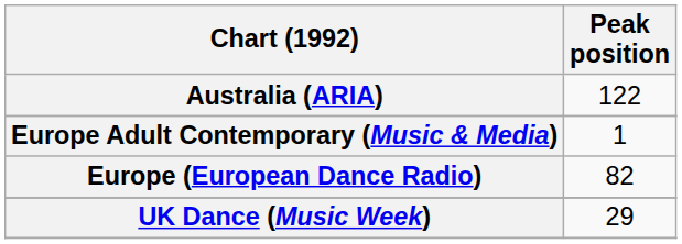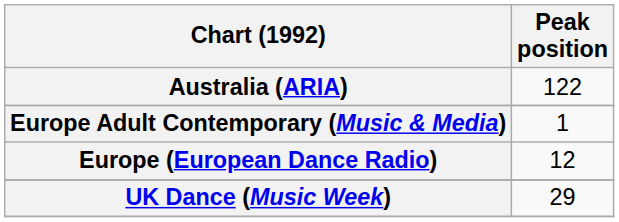Europe (European Dance Radio) | Peak position: 82 -> 12
